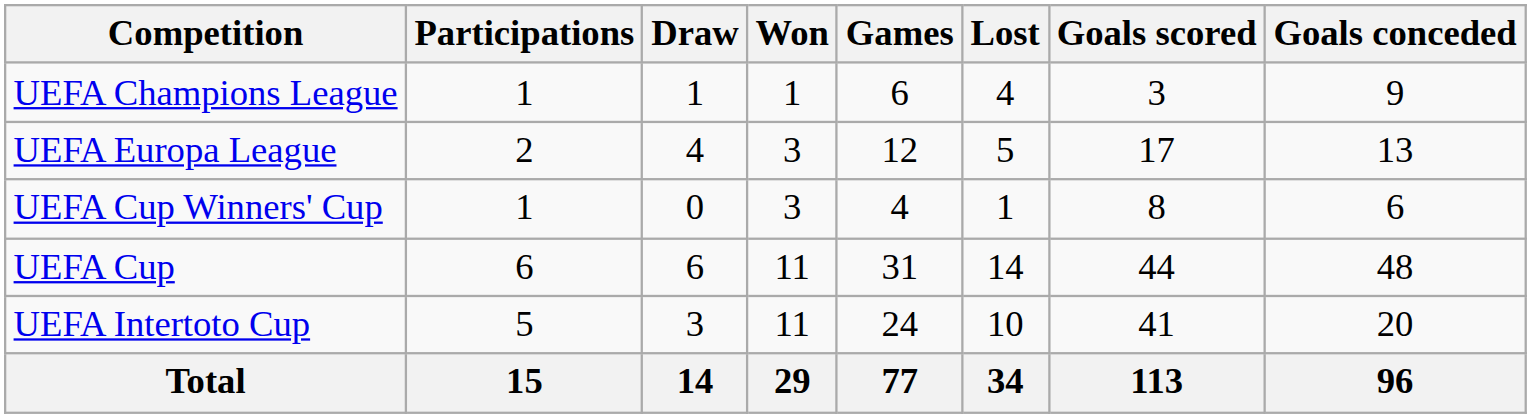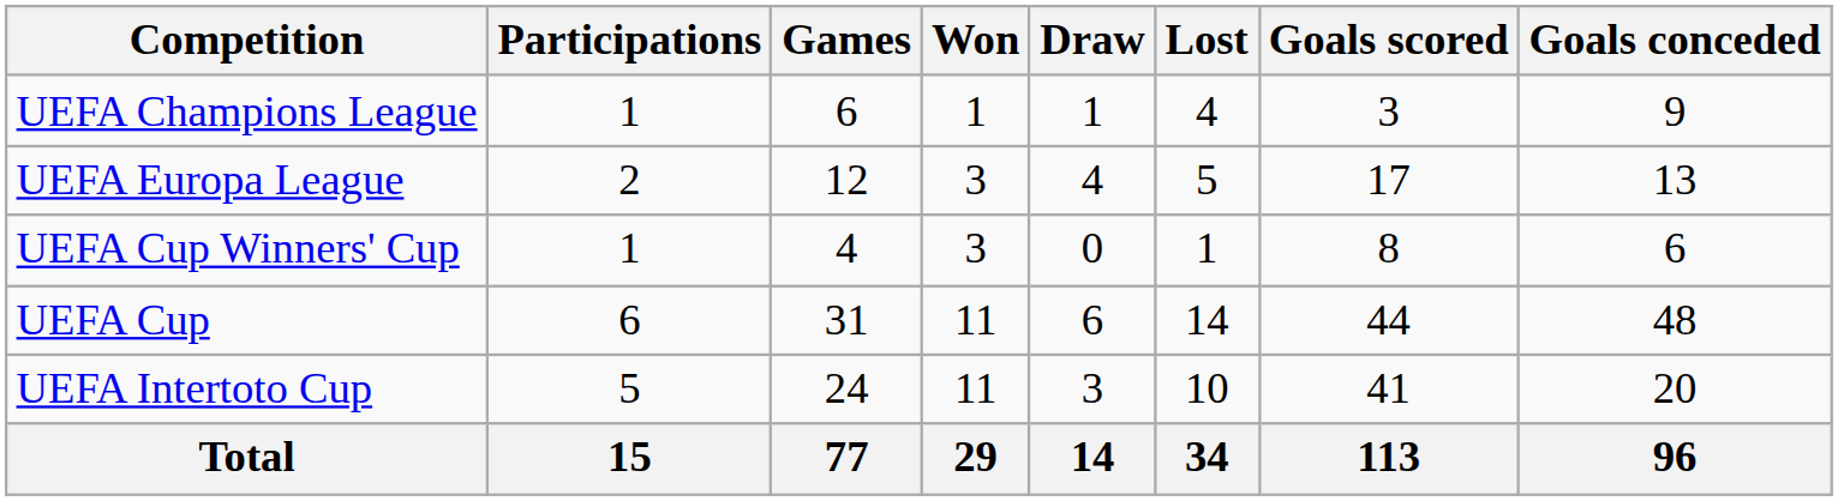columns swapped: Games <-> Draw
